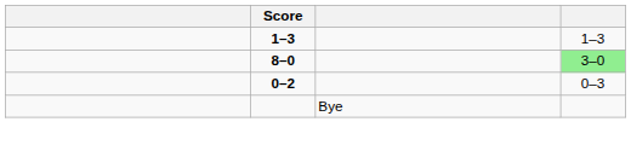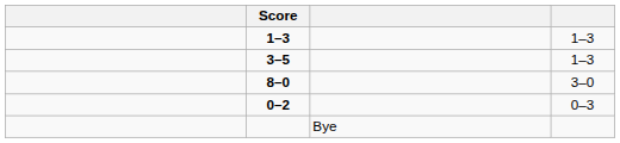+ row: 3–5 | 1–3
8–0 | column 4: lightgreen background -> no background
